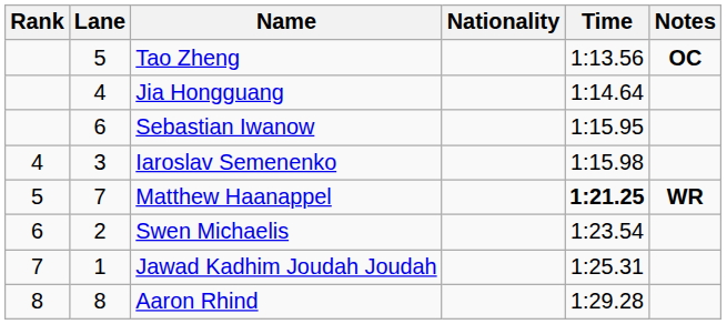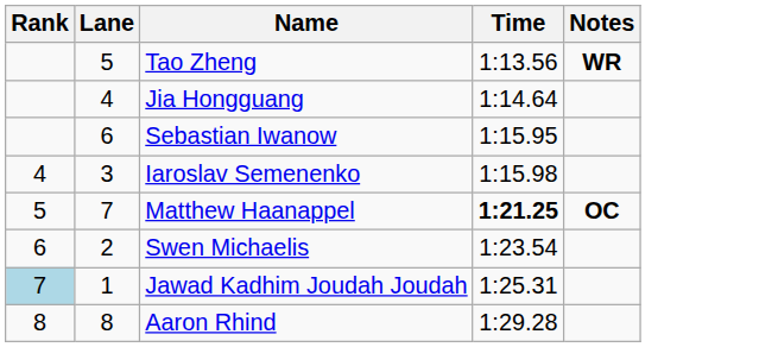- column: Nationality
Tao Zheng | Notes: OC -> WR
Matthew Haanappel | Notes: WR -> OC
Jawad Kadhim Joudah Joudah | Rank: no background -> lightblue background
